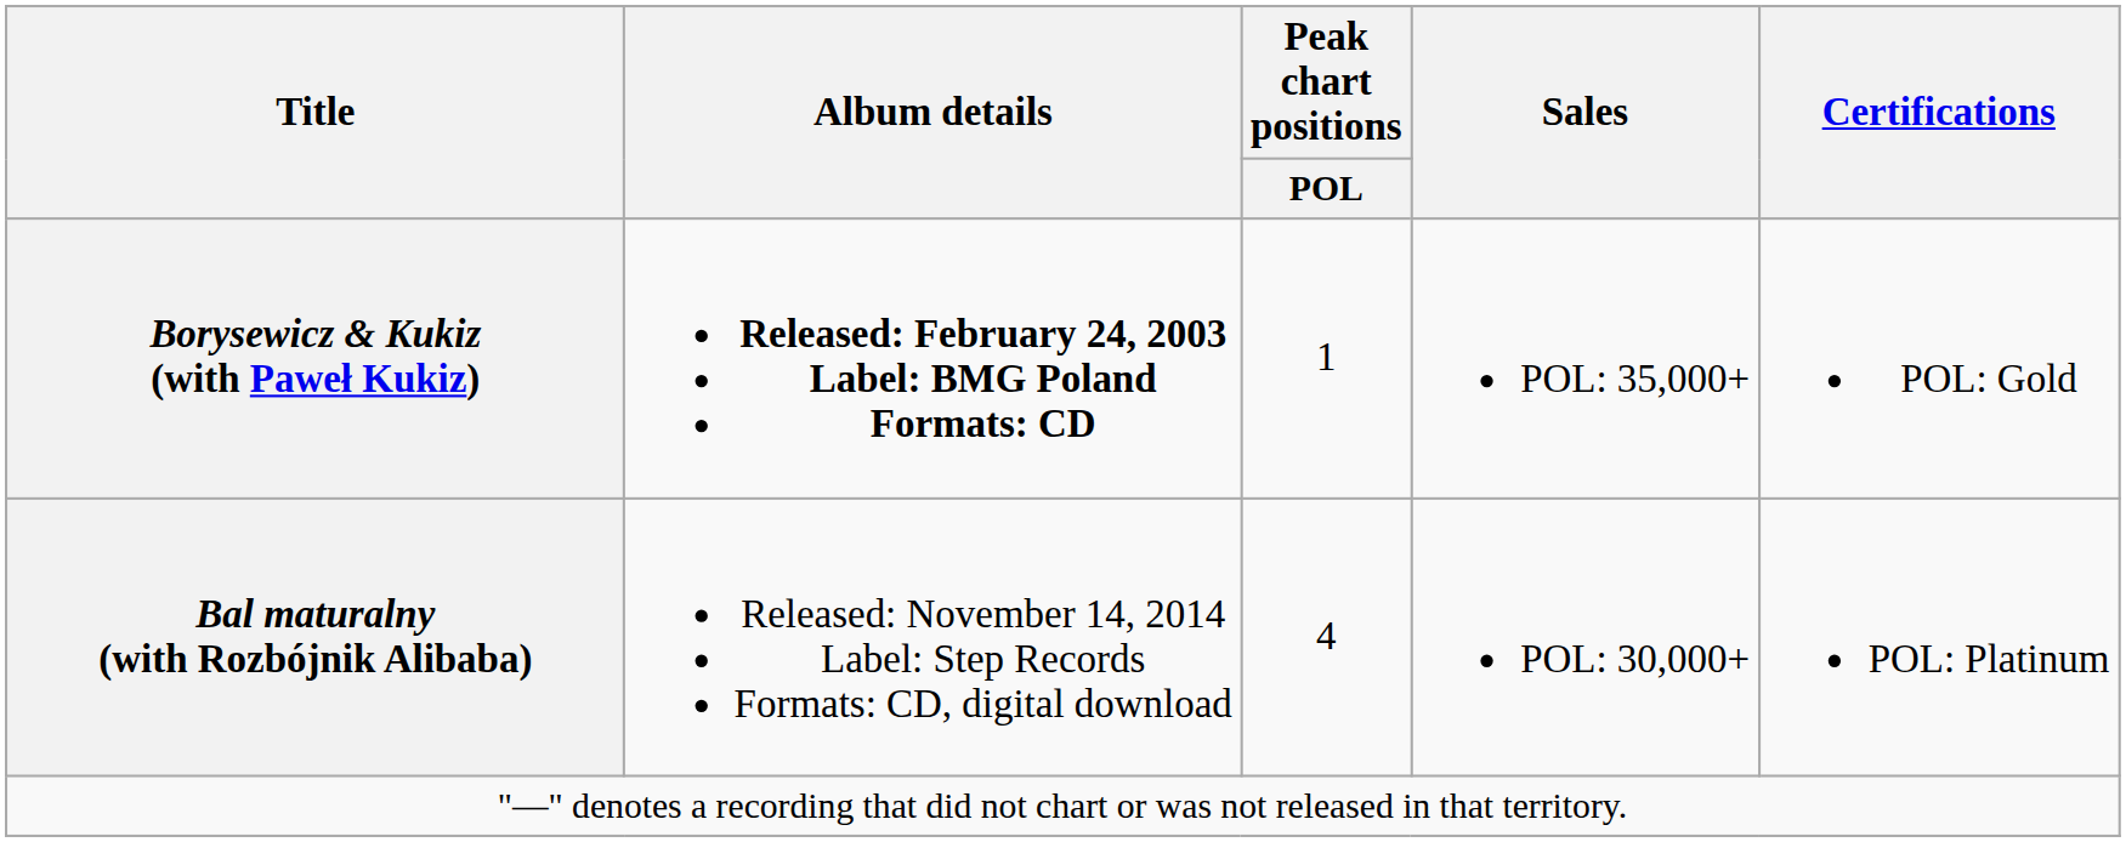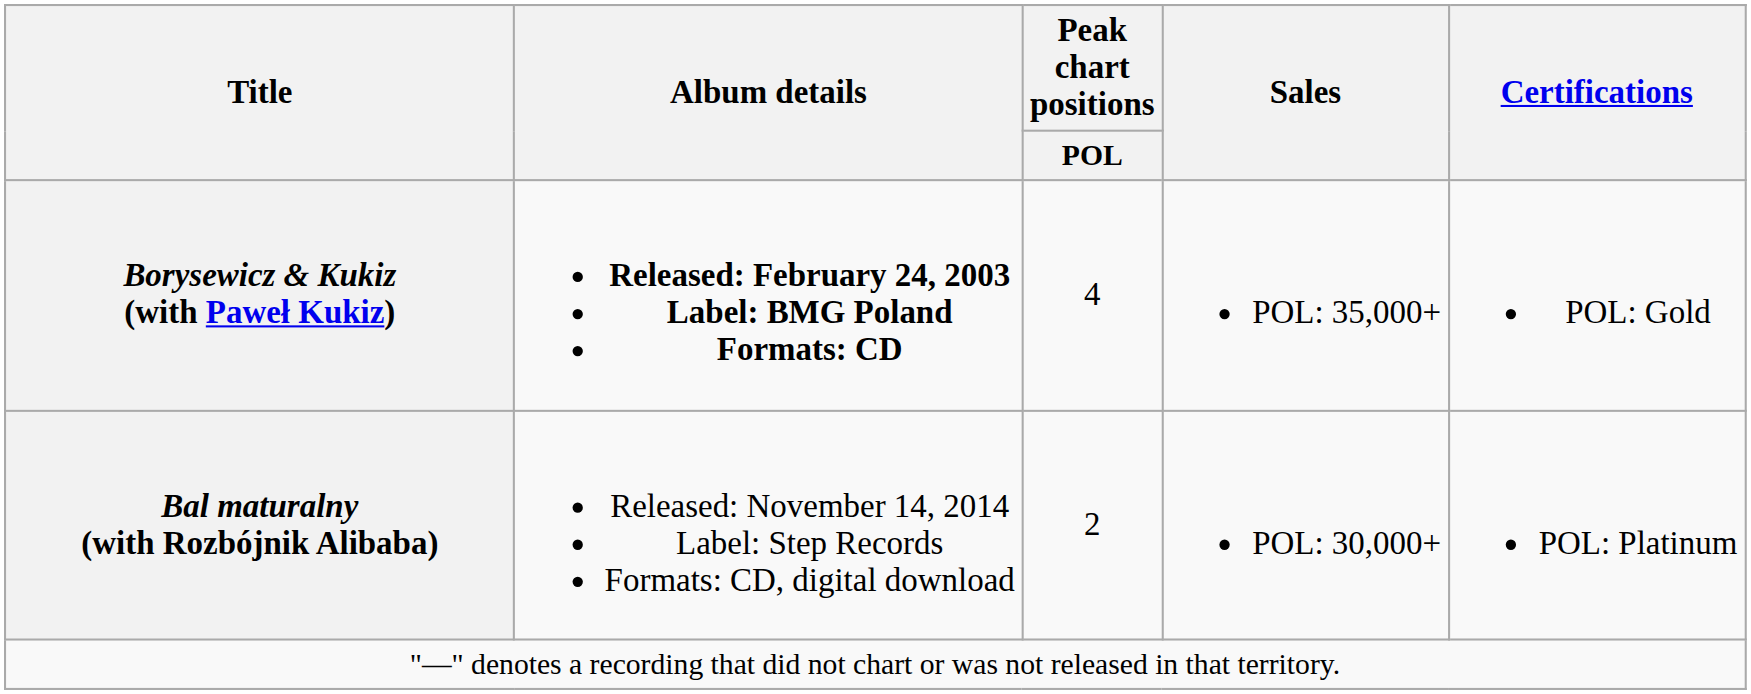Borysewicz & Kukiz (with Paweł Kukiz) | Peak chart positions / POL: 1 -> 4
Bal maturalny (with Rozbójnik Alibaba) | Peak chart positions / POL: 4 -> 2
